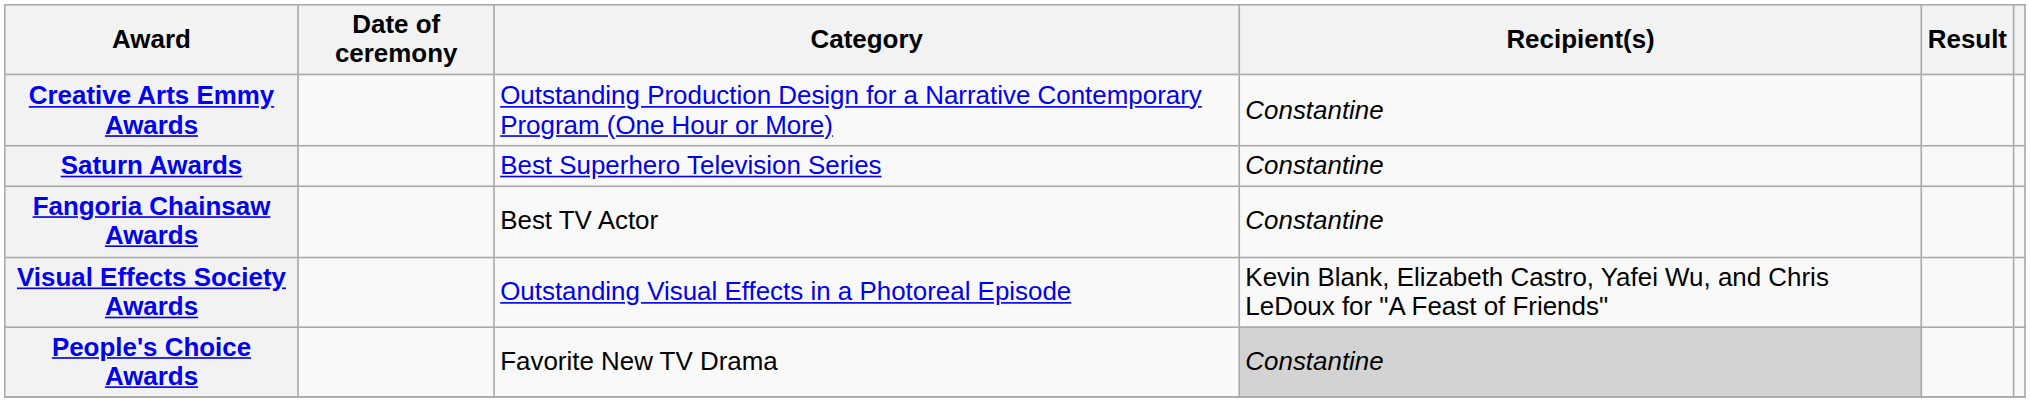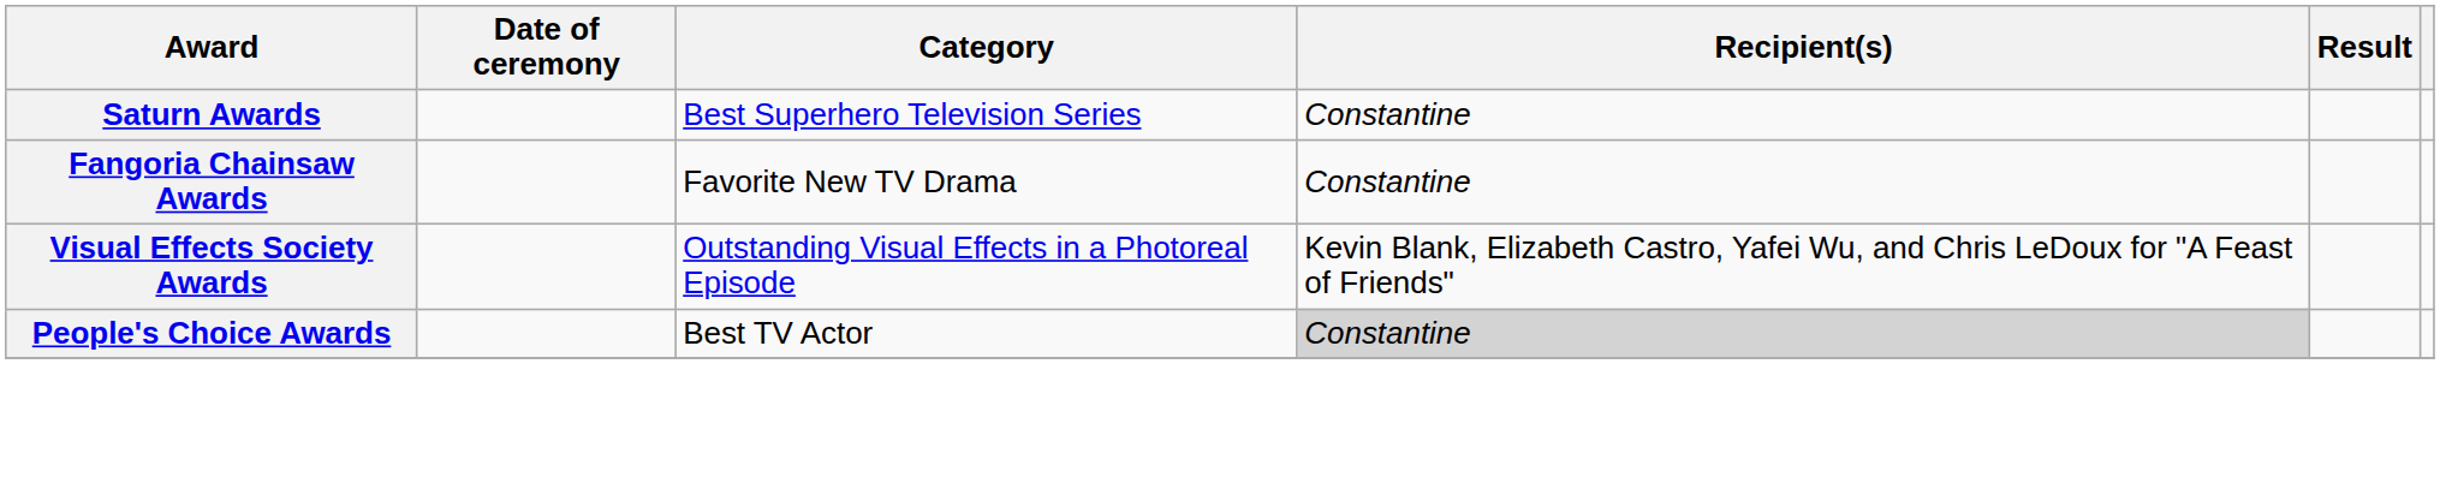- row: Creative Arts Emmy Awards | Outstanding Production Design for a Narrative Contemporary Program (One Hour or More) | Constantine
Fangoria Chainsaw Awards | Category: Best TV Actor -> Favorite New TV Drama
People's Choice Awards | Category: Favorite New TV Drama -> Best TV Actor
